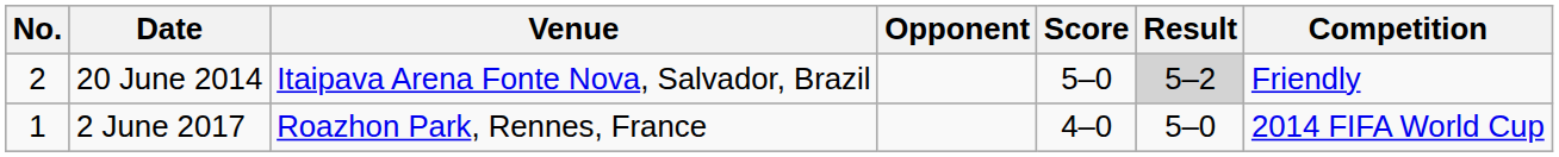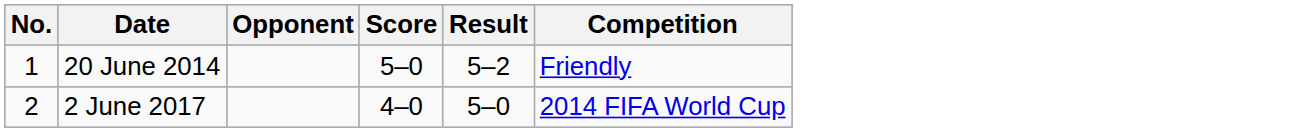- column: Venue | Itaipava Arena Fonte Nova, Salvador, Brazil | Roazhon Park, Rennes, France
20 June 2014 | No.: 2 -> 1
20 June 2014 | Result: lightgrey background -> no background
2 June 2017 | No.: 1 -> 2
